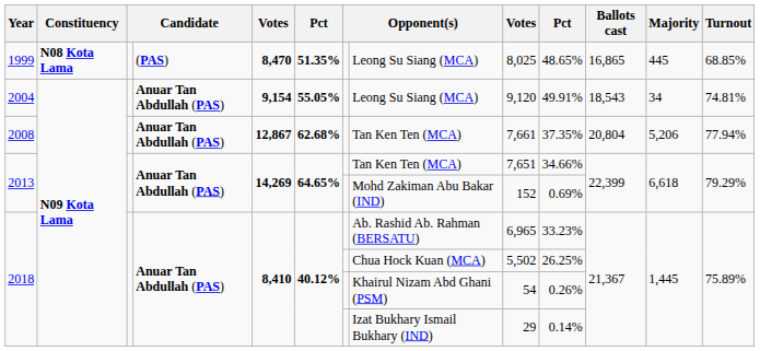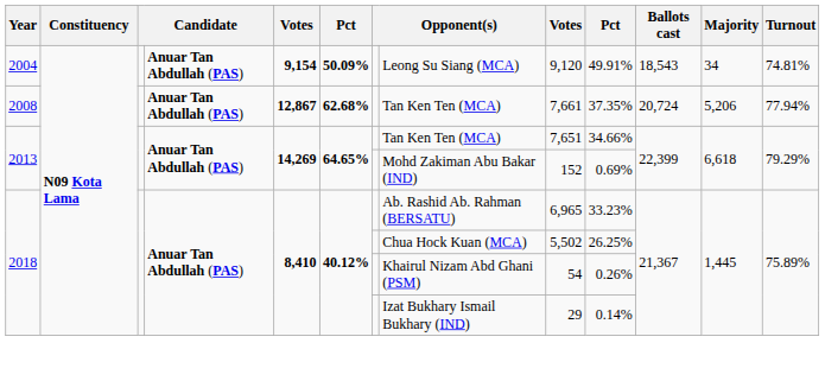- row: 1999 | N08 Kota Lama | (PAS) | 8,470 | 51.35% | Leong Su Siang (MCA) | 8,025 | 48.65% | 16,865 | 445 | 68.85%
2004 | column 6: 55.05% -> 50.09%
2008 | Ballots cast: 20,804 -> 20,724
